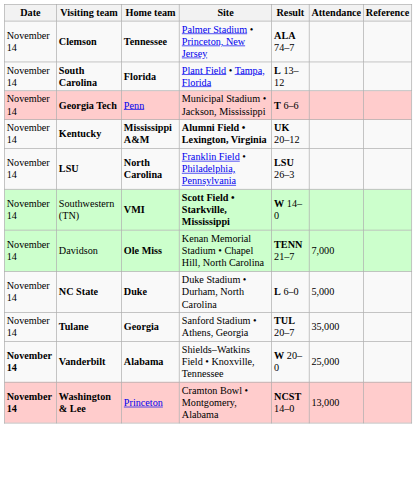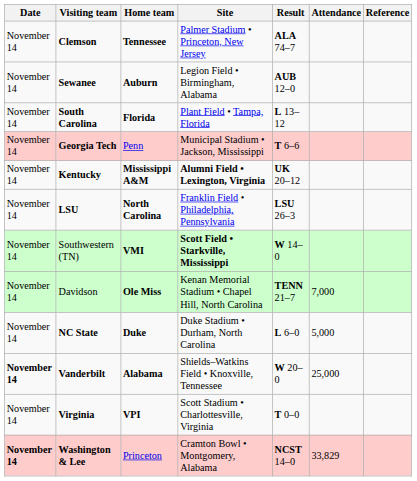+ row: November 14 | Sewanee | Auburn | Legion Field • Birmingham, Alabama | AUB 12–0
- row: November 14 | Tulane | Georgia | Sanford Stadium • Athens, Georgia | TUL 20–7 | 35,000
+ row: November 14 | Virginia | VPI | Scott Stadium • Charlottesville, Virginia | T 0–0
Washington & Lee | Attendance: 13,000 -> 33,829
